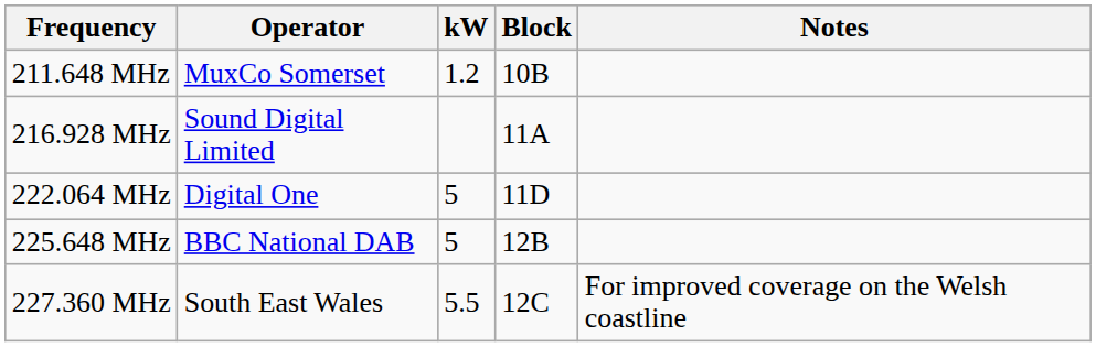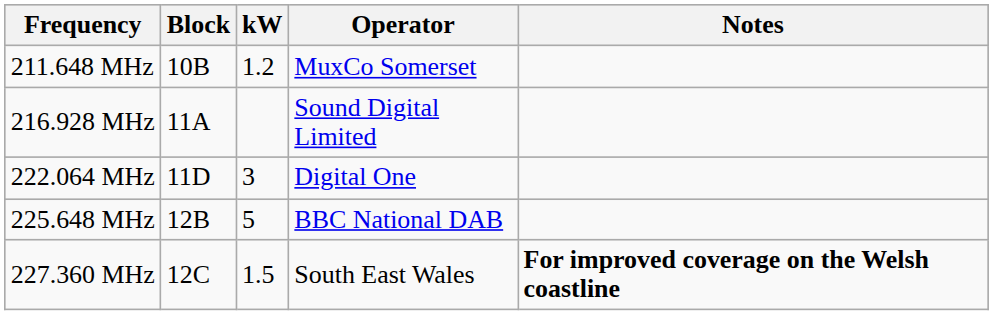columns swapped: Block <-> Operator
222.064 MHz | kW: 5 -> 3
227.360 MHz | kW: 5.5 -> 1.5
227.360 MHz | Notes: normal -> bold
